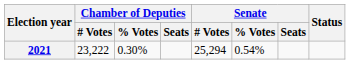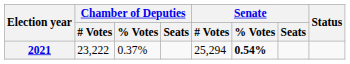2021 | Chamber of Deputies / % Votes: 0.30% -> 0.37%
2021 | Senate / % Votes: normal -> bold
